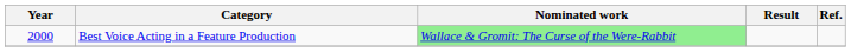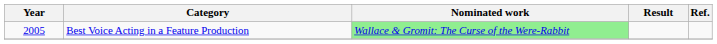Best Voice Acting in a Feature Production | Year: 2000 -> 2005
